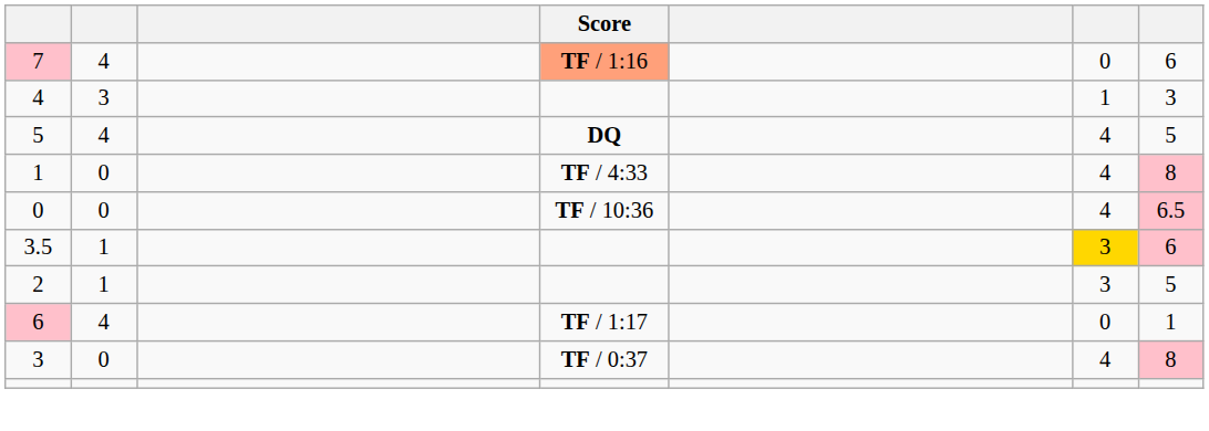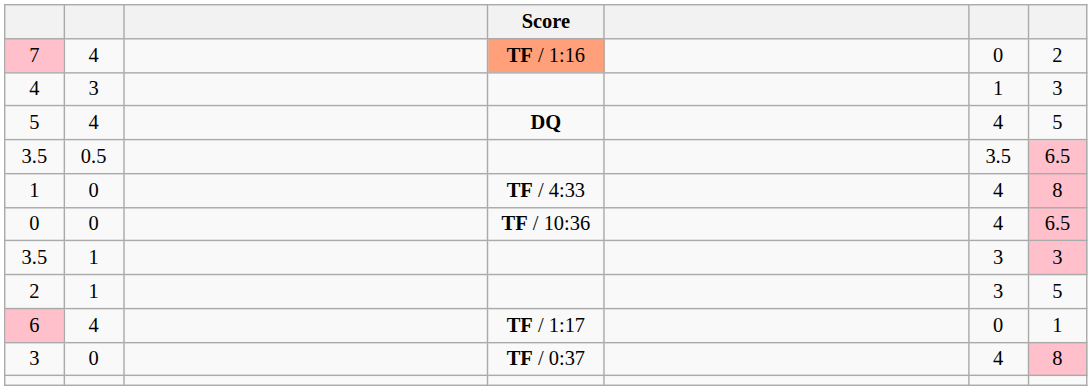7 | column 7: 6 -> 2
+ row: 3.5 | 0.5 | 3.5 | 6.5
3.5 / 1 | column 6: gold background -> no background
3.5 / 1 | column 7: 6 -> 3
